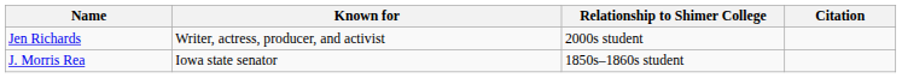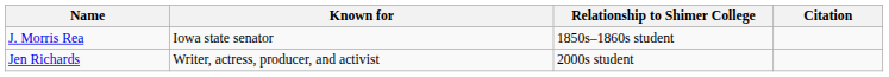rows swapped: J. Morris Rea <-> Jen Richards
